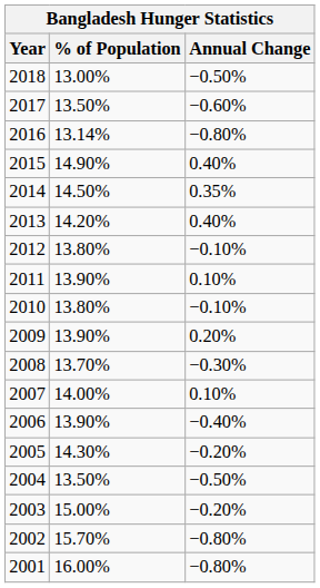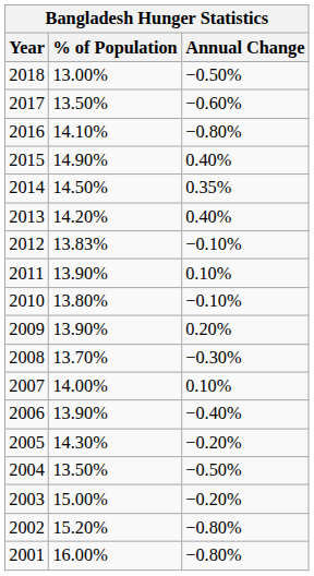2016 | % of Population: 13.14% -> 14.10%
2012 | % of Population: 13.80% -> 13.83%
2002 | % of Population: 15.70% -> 15.20%
